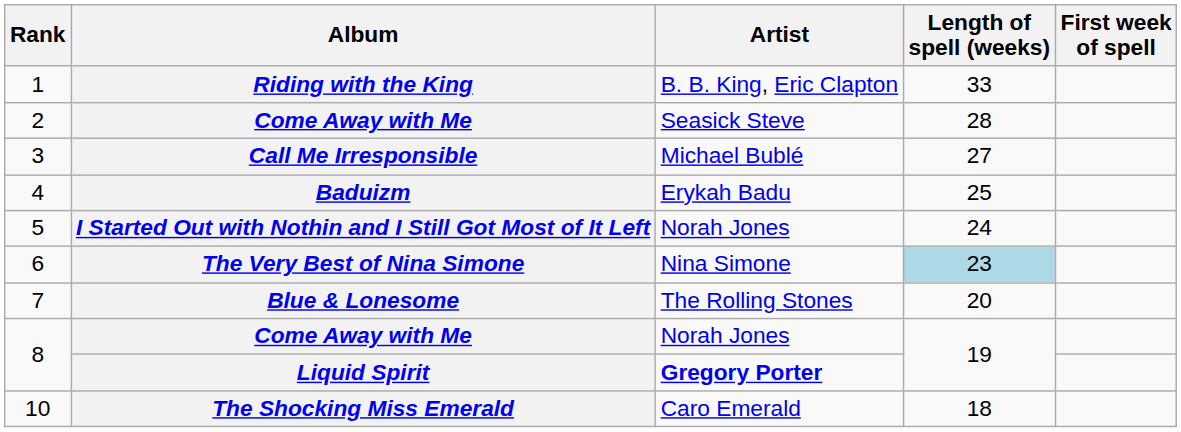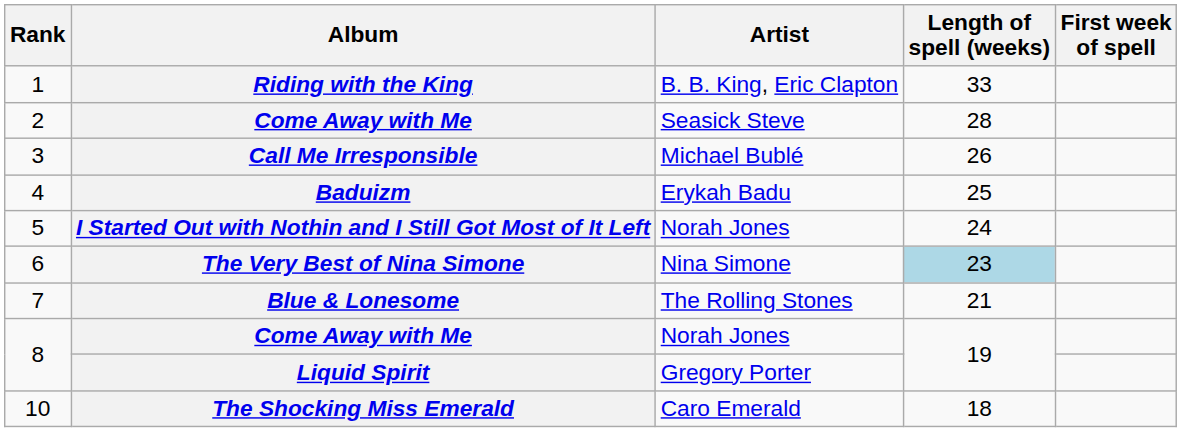Call Me Irresponsible | Length of spell (weeks): 27 -> 26
Blue & Lonesome | Length of spell (weeks): 20 -> 21
Liquid Spirit | Artist: bold -> normal
